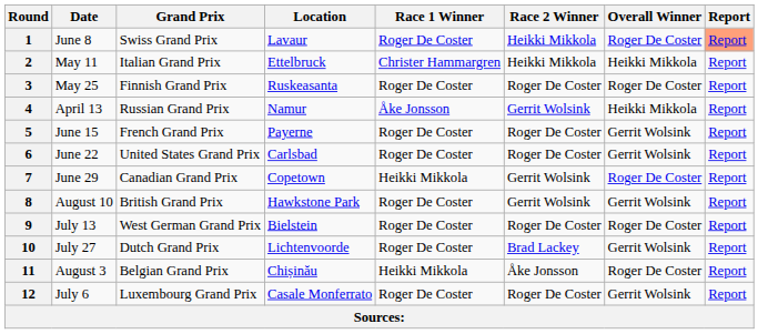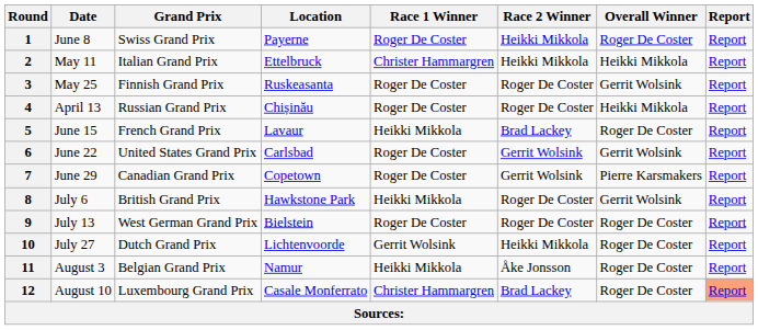1 | Location: Lavaur -> Payerne
1 | Report: lightsalmon background -> no background
3 | Overall Winner: Roger De Coster -> Gerrit Wolsink
4 | Location: Namur -> Chișinău
4 | Race 1 Winner: Åke Jonsson -> Roger De Coster
4 | Race 2 Winner: Gerrit Wolsink -> Roger De Coster
5 | Location: Payerne -> Lavaur
5 | Race 1 Winner: Roger De Coster -> Heikki Mikkola
5 | Race 2 Winner: Roger De Coster -> Brad Lackey
5 | Overall Winner: Gerrit Wolsink -> Roger De Coster
6 | Race 2 Winner: Roger De Coster -> Gerrit Wolsink
7 | Race 1 Winner: Heikki Mikkola -> Roger De Coster
7 | Overall Winner: Roger De Coster -> Pierre Karsmakers
8 | Date: August 10 -> July 6
8 | Race 1 Winner: Roger De Coster -> Heikki Mikkola
8 | Race 2 Winner: Gerrit Wolsink -> Roger De Coster
10 | Race 1 Winner: Roger De Coster -> Gerrit Wolsink
10 | Race 2 Winner: Brad Lackey -> Heikki Mikkola
10 | Overall Winner: Gerrit Wolsink -> Roger De Coster
11 | Location: Chișinău -> Namur
12 | Date: July 6 -> August 10
12 | Race 1 Winner: Roger De Coster -> Christer Hammargren
12 | Race 2 Winner: Roger De Coster -> Brad Lackey
12 | Overall Winner: Gerrit Wolsink -> Roger De Coster
12 | Report: no background -> lightsalmon background
